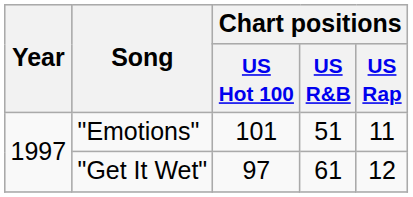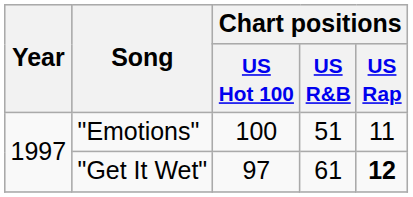"Emotions" | Chart positions / US Hot 100: 101 -> 100
"Get It Wet" | Chart positions / US Rap: normal -> bold
